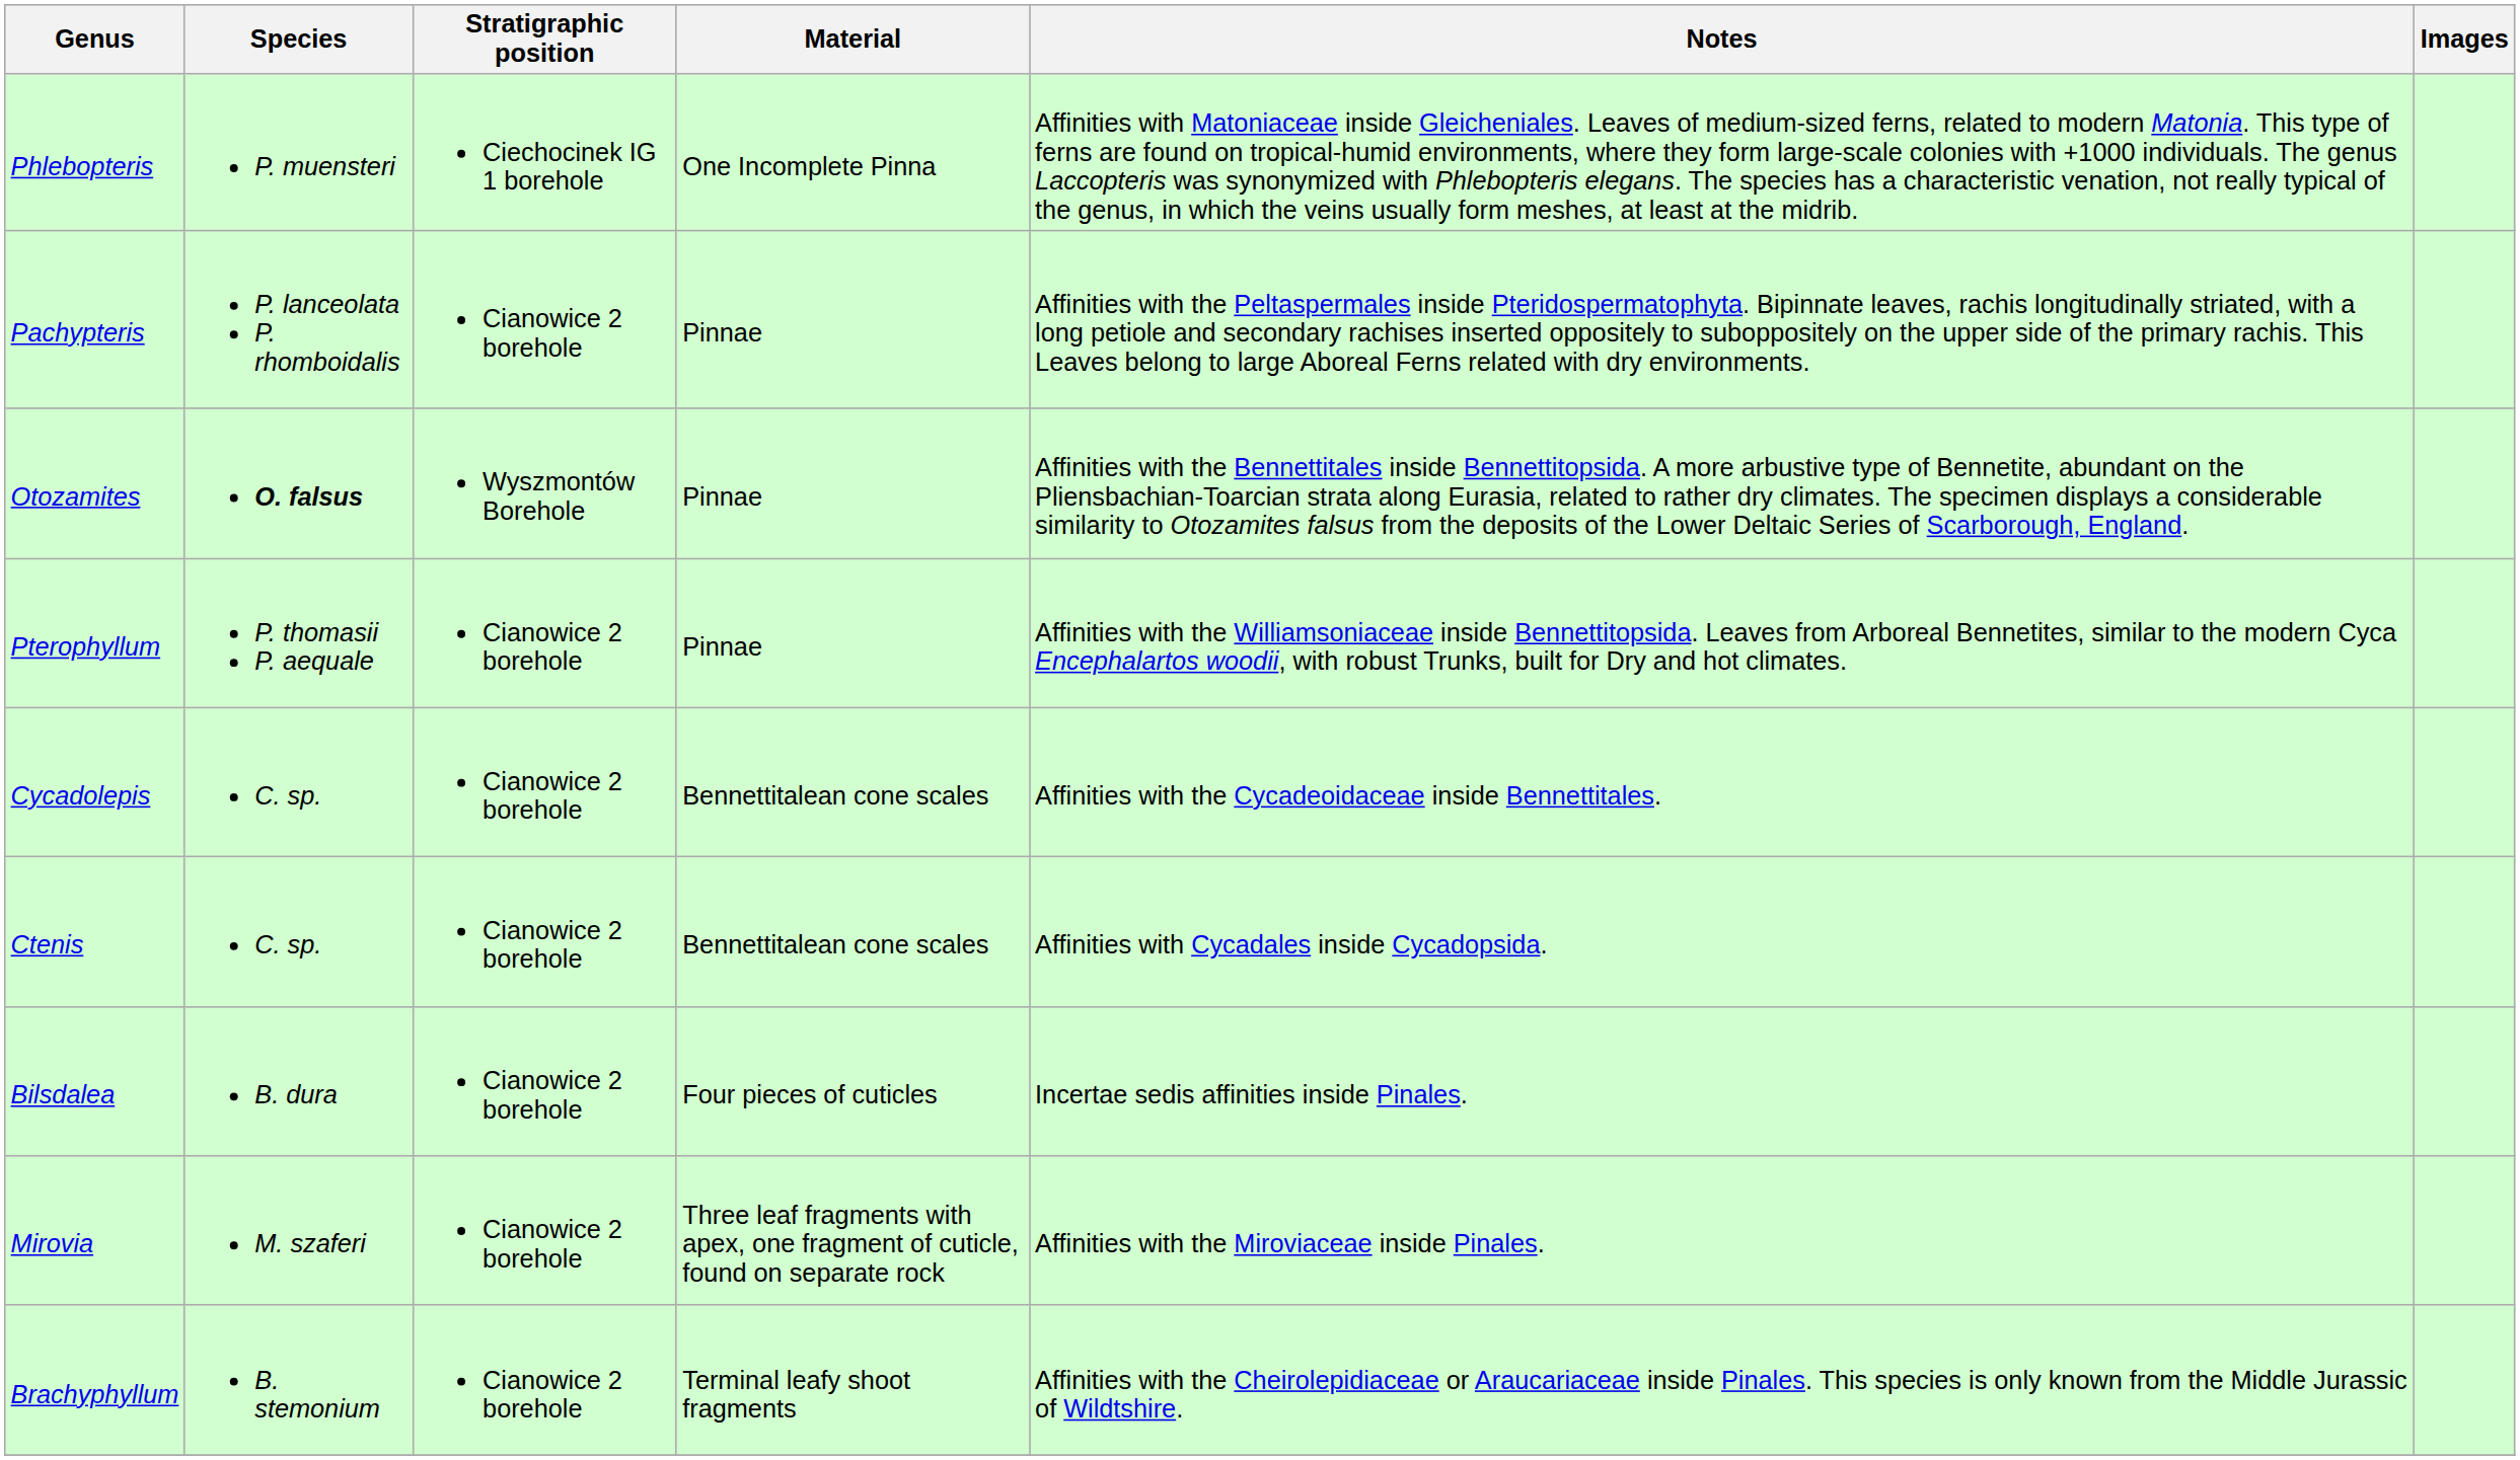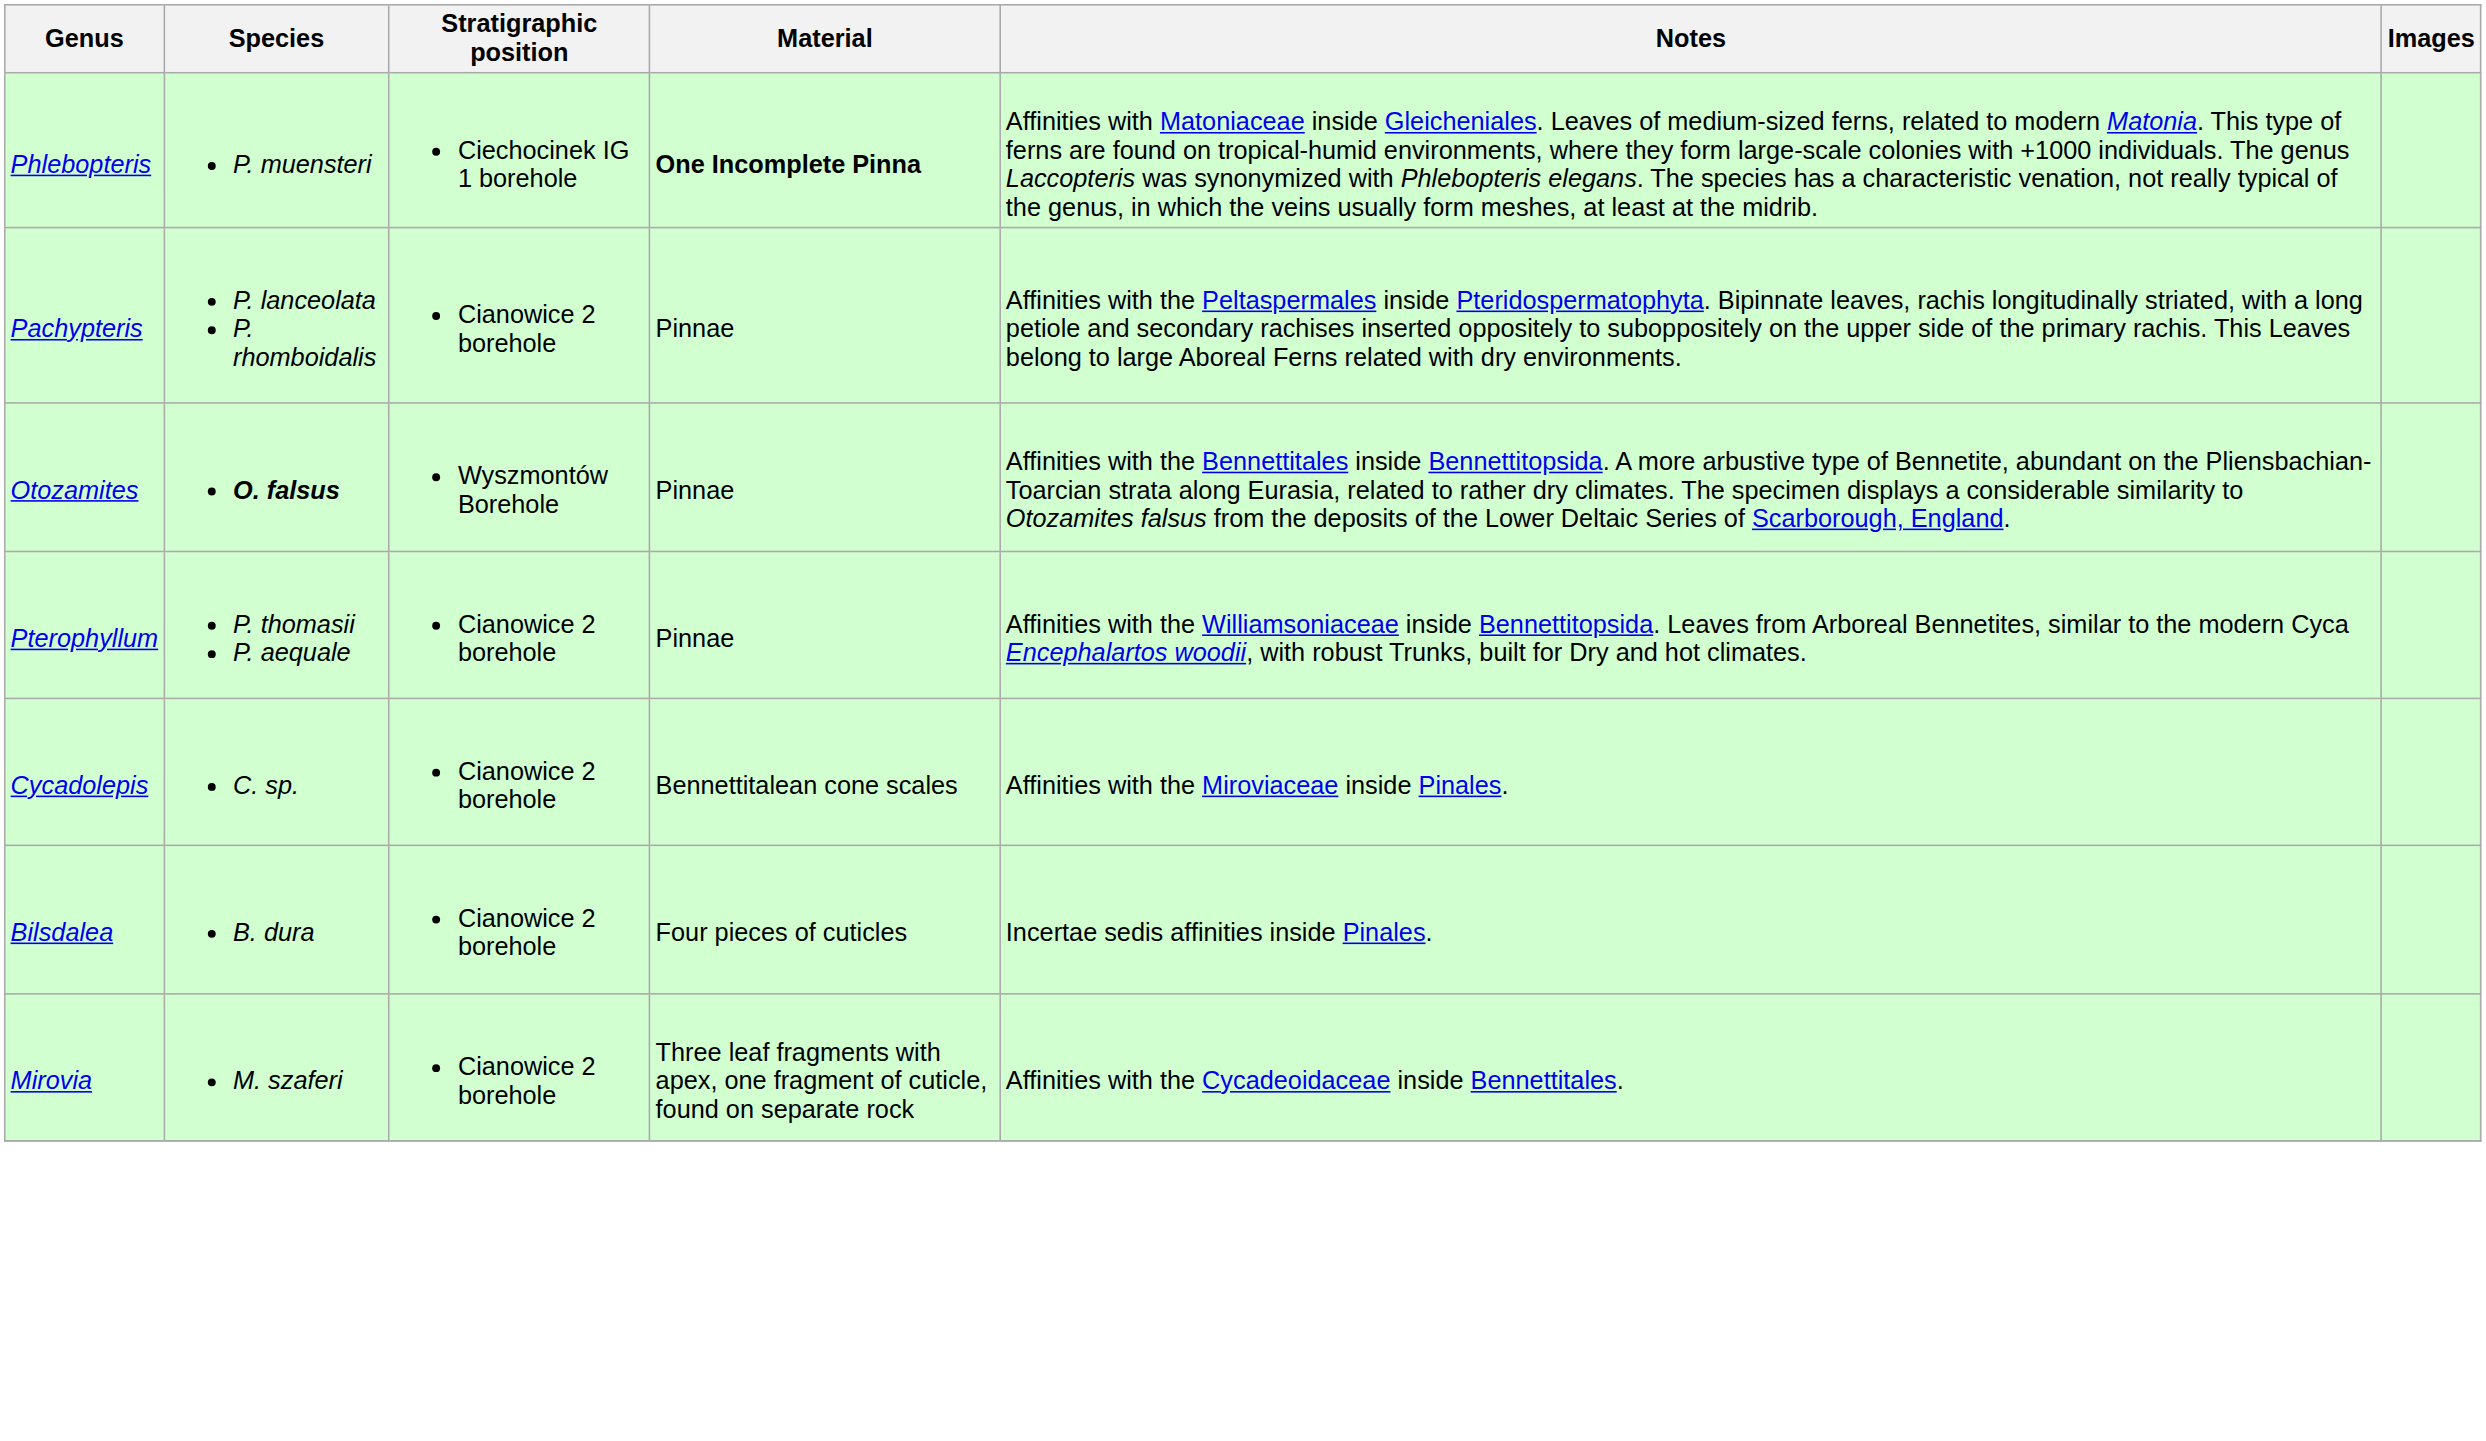Phlebopteris | Material: normal -> bold
Cycadolepis | Notes: Affinities with the Cycadeoidaceae inside Bennettitales. -> Affinities with the Miroviaceae inside Pinales.
- row: Ctenis | C. sp. | Cianowice 2 borehole | Bennettitalean cone scales | Affinities with Cycadales inside Cycadopsida.
Mirovia | Notes: Affinities with the Miroviaceae inside Pinales. -> Affinities with the Cycadeoidaceae inside Bennettitales.
- row: Brachyphyllum | B. stemonium | Cianowice 2 borehole | Terminal leafy shoot fragments | Affinities with the Cheirolepidiaceae or Araucariaceae inside Pinales. This species is only known from the Middle Jurassic of Wildtshire.
